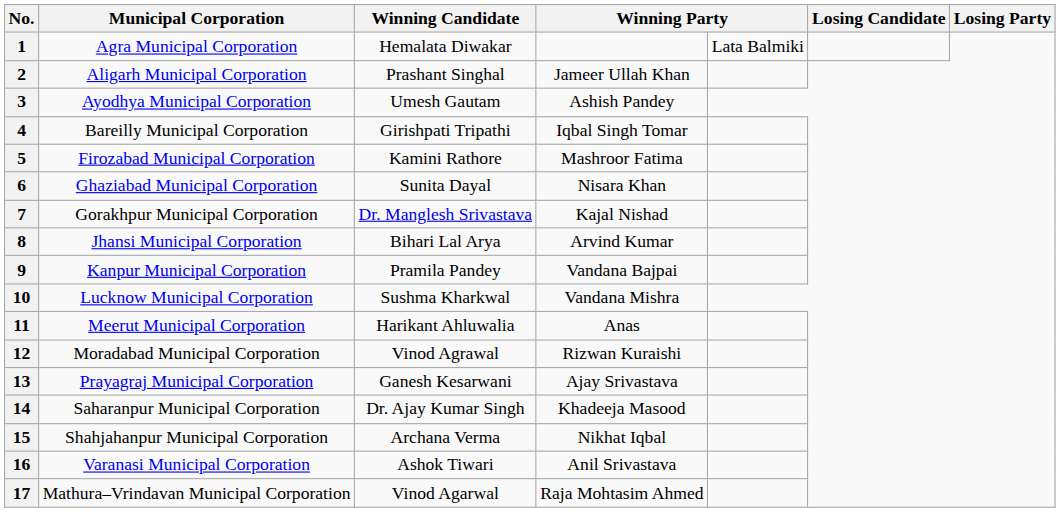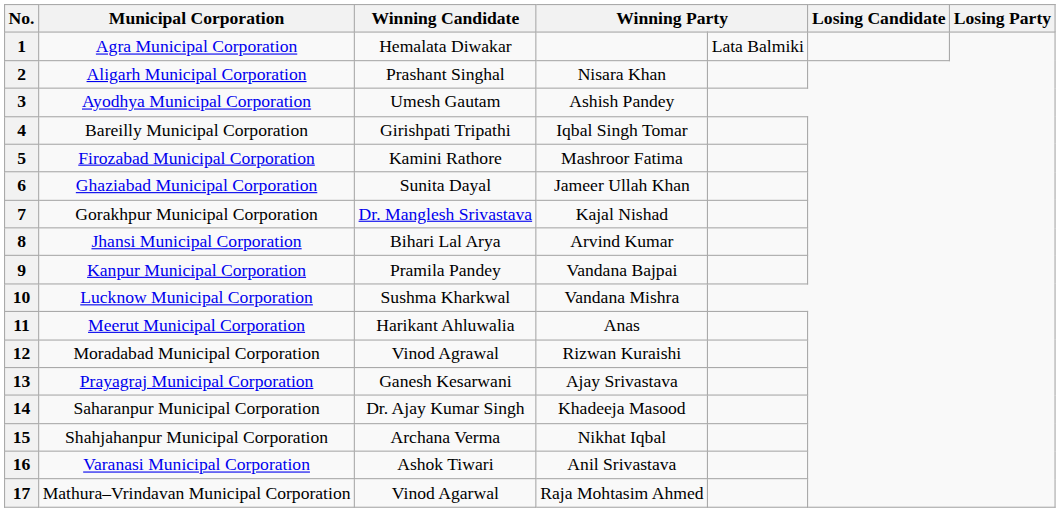2 | column 4: Jameer Ullah Khan -> Nisara Khan
6 | column 4: Nisara Khan -> Jameer Ullah Khan
